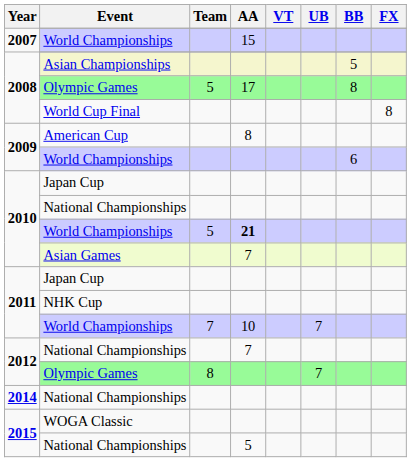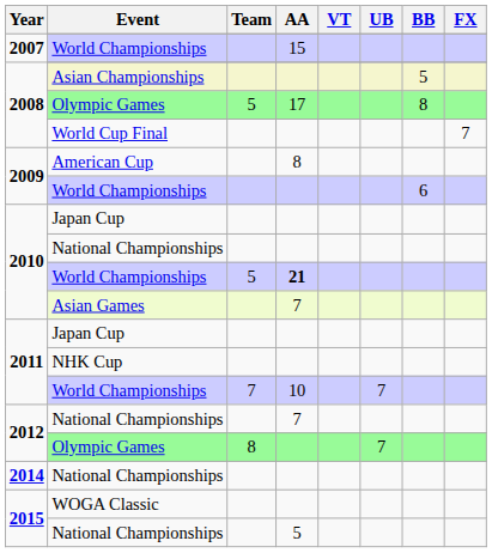World Cup Final | FX: 8 -> 7
